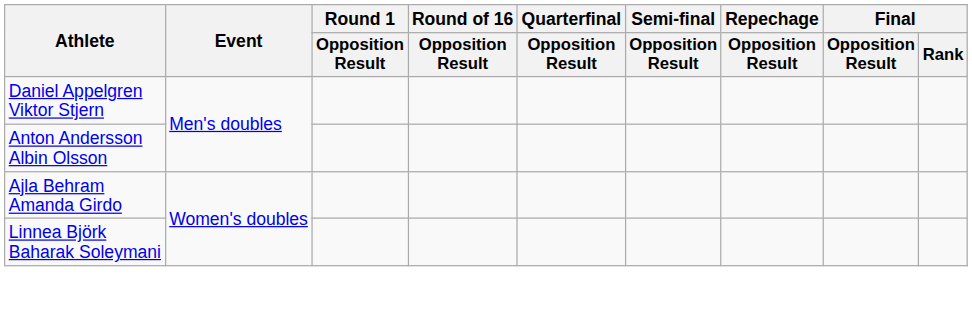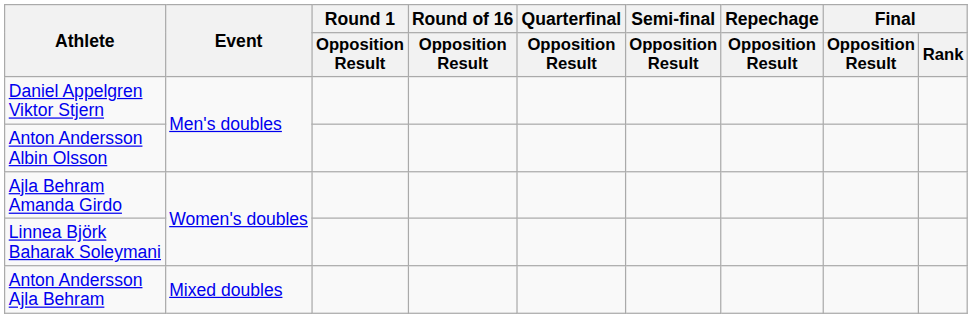+ row: Anton Andersson Ajla Behram | Mixed doubles
